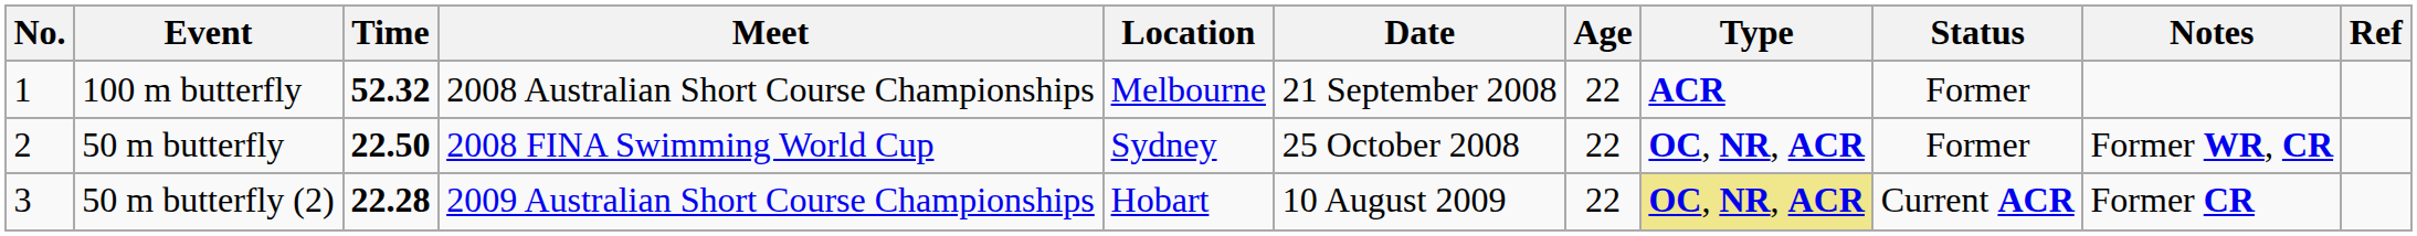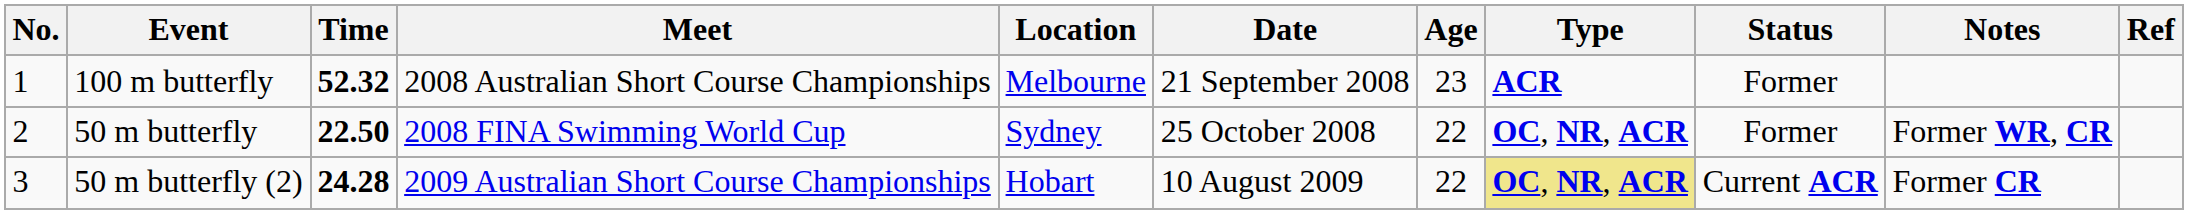100 m butterfly | Age: 22 -> 23
50 m butterfly (2) | Time: 22.28 -> 24.28
